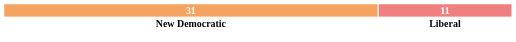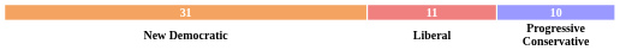+ column: 10 | Progressive Conservative
